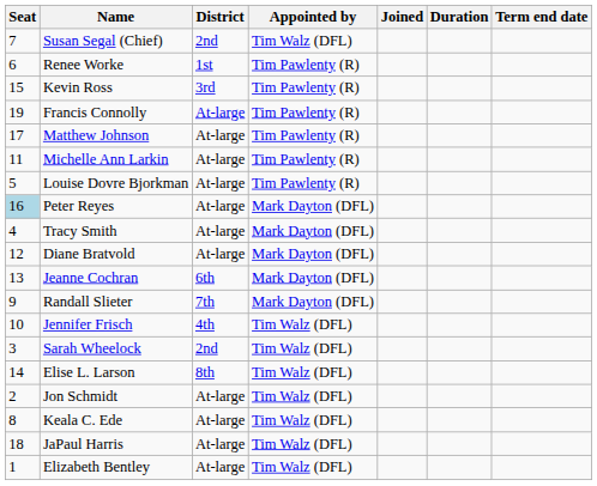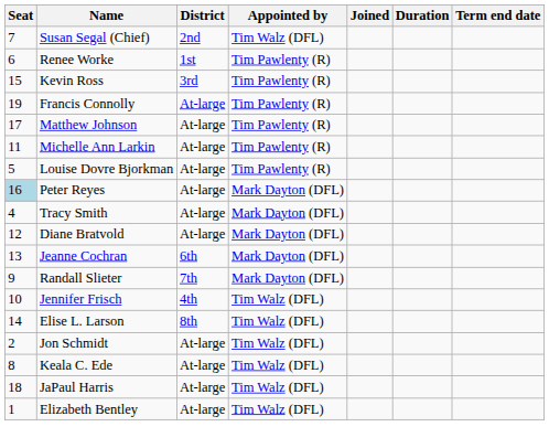- row: 3 | Sarah Wheelock | 2nd | Tim Walz (DFL)
